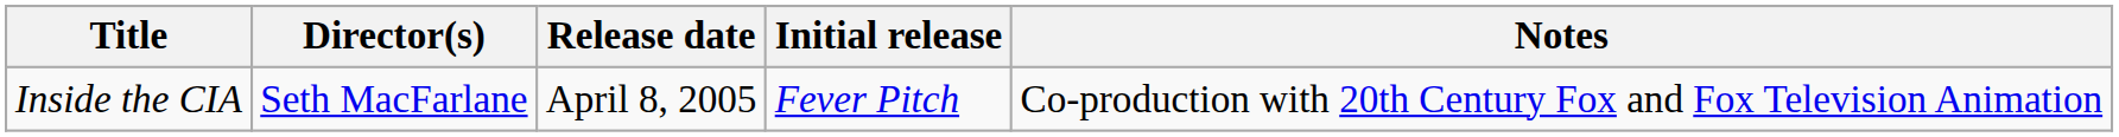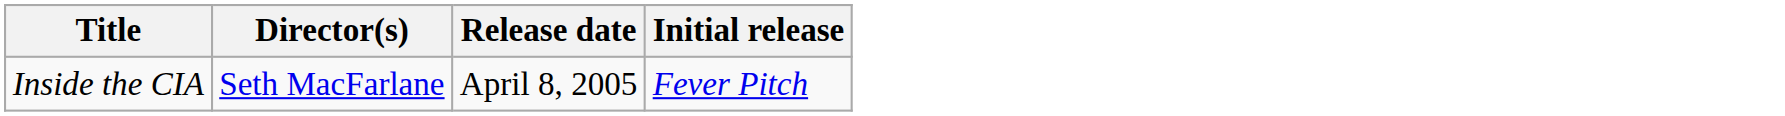- column: Notes | Co-production with 20th Century Fox and Fox Television Animation
